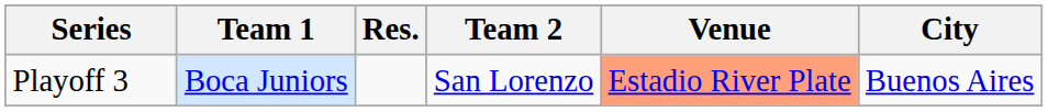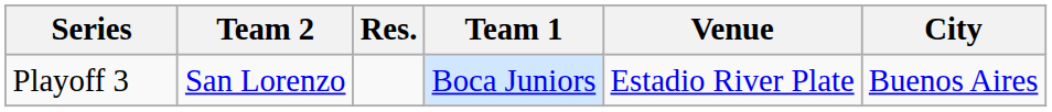columns swapped: Team 1 <-> Team 2
Playoff 3 | Venue: lightsalmon background -> no background
